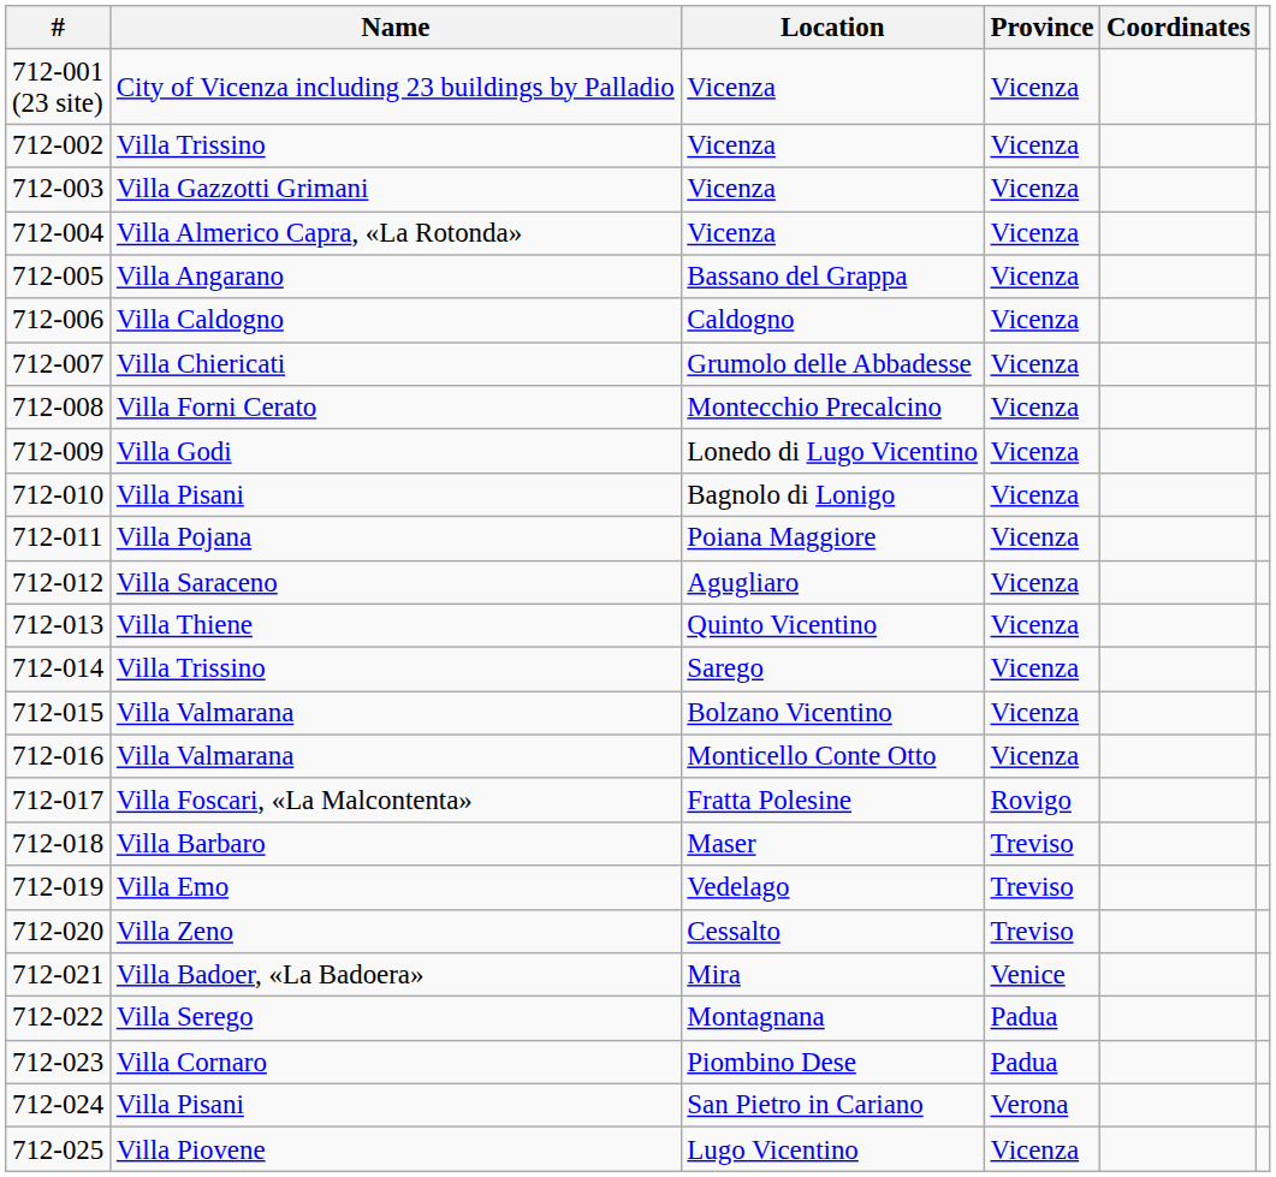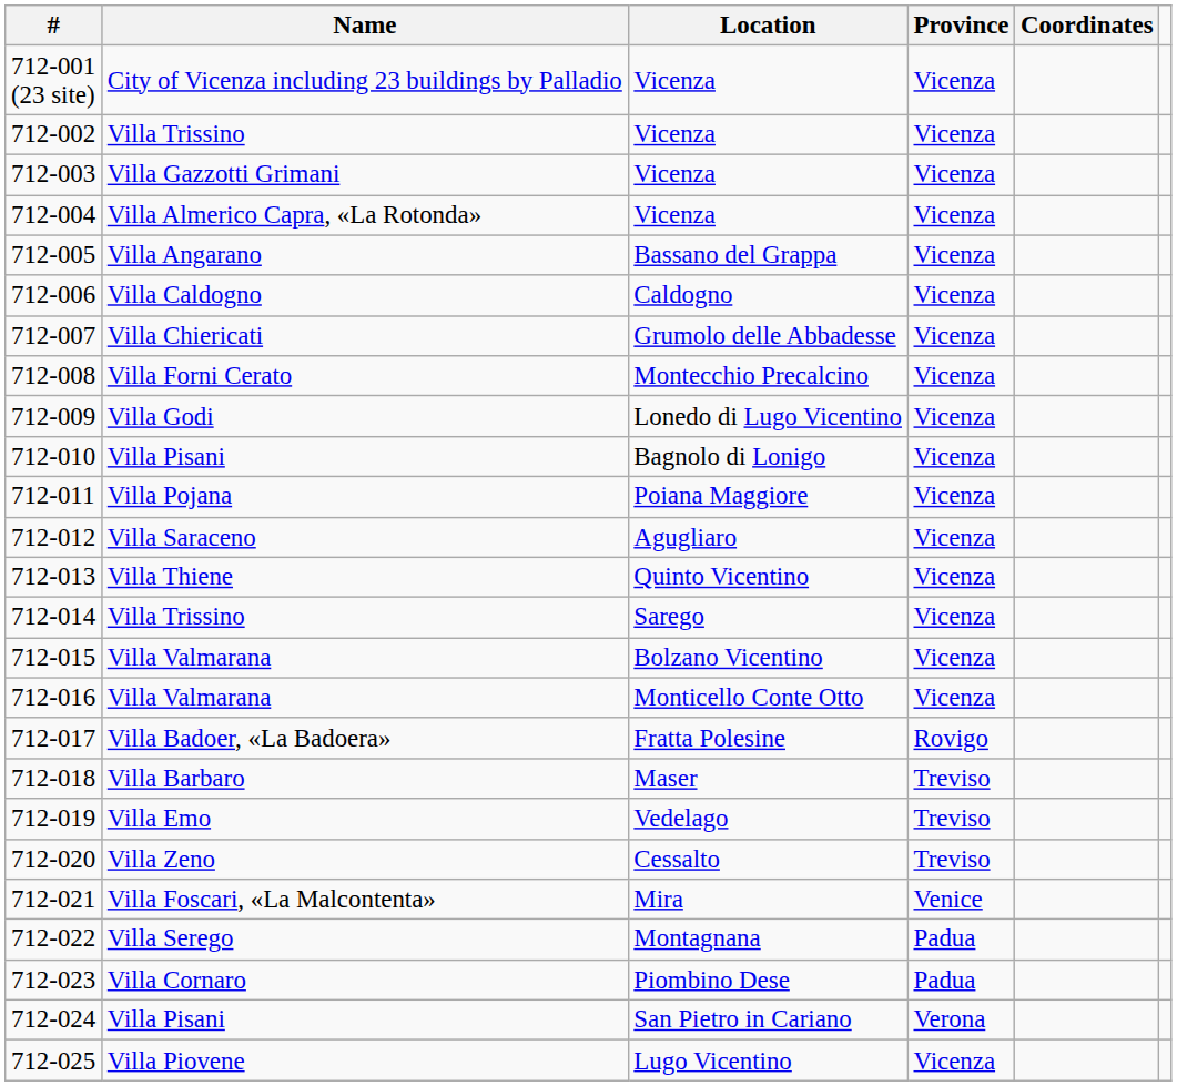712-017 | Name: Villa Foscari, «La Malcontenta» -> Villa Badoer, «La Badoera»
712-021 | Name: Villa Badoer, «La Badoera» -> Villa Foscari, «La Malcontenta»
